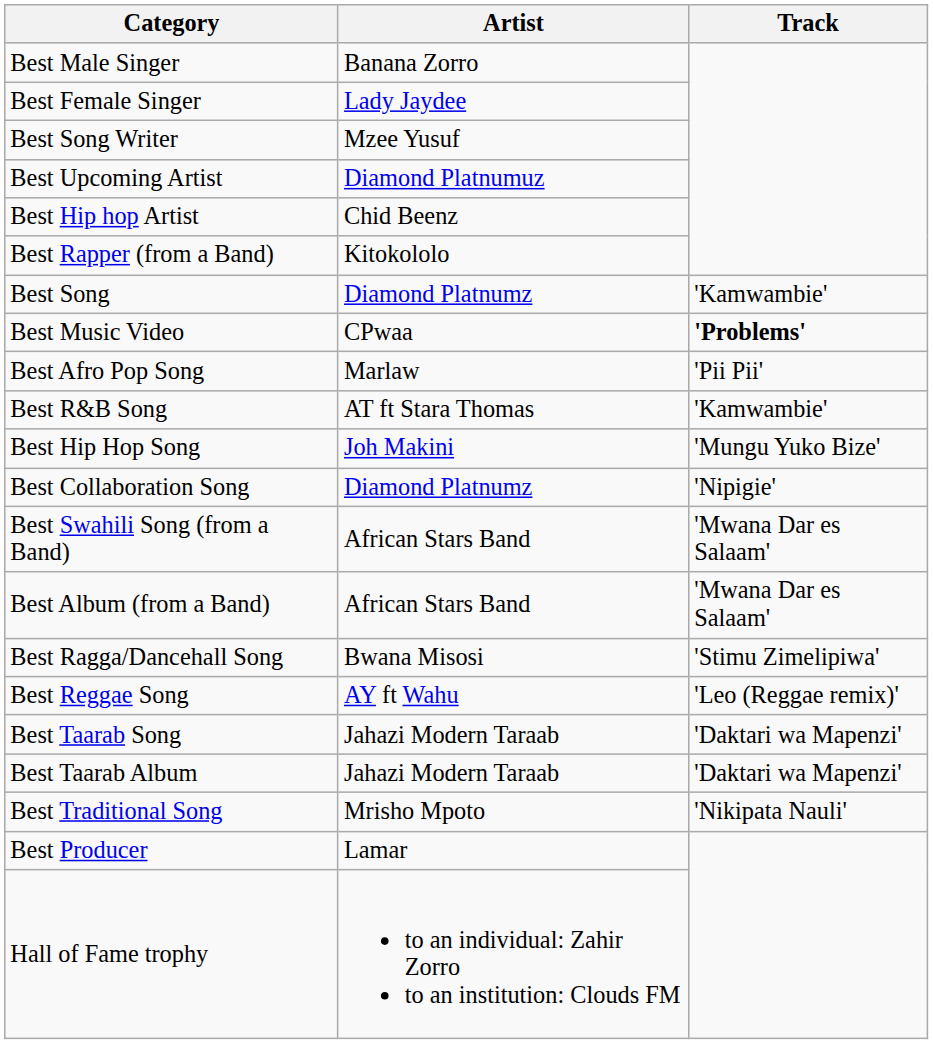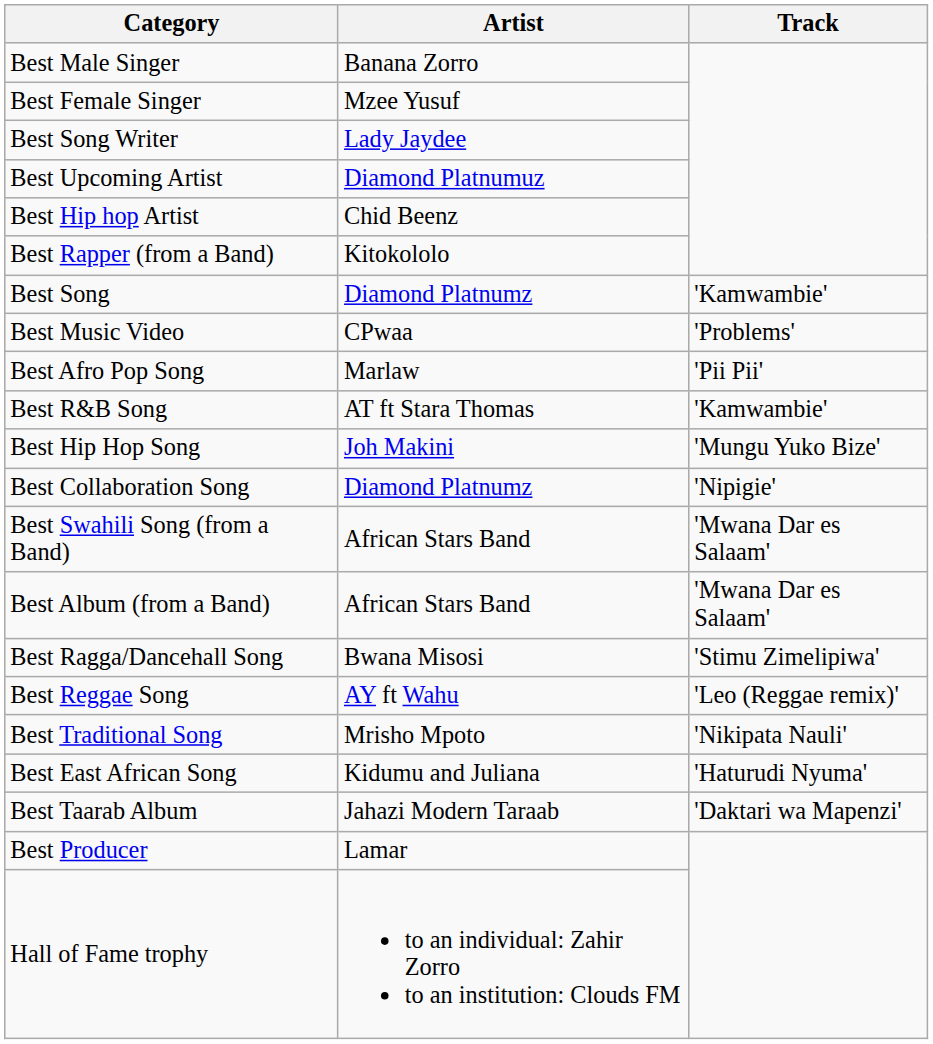Best Female Singer | Artist: Lady Jaydee -> Mzee Yusuf
Best Song Writer | Artist: Mzee Yusuf -> Lady Jaydee
Best Music Video | Track: bold -> normal
- row: Best Taarab Song | Jahazi Modern Taraab | 'Daktari wa Mapenzi'
rows swapped: Best Taarab Album <-> Best Traditional Song
+ row: Best East African Song | Kidumu and Juliana | 'Haturudi Nyuma'
